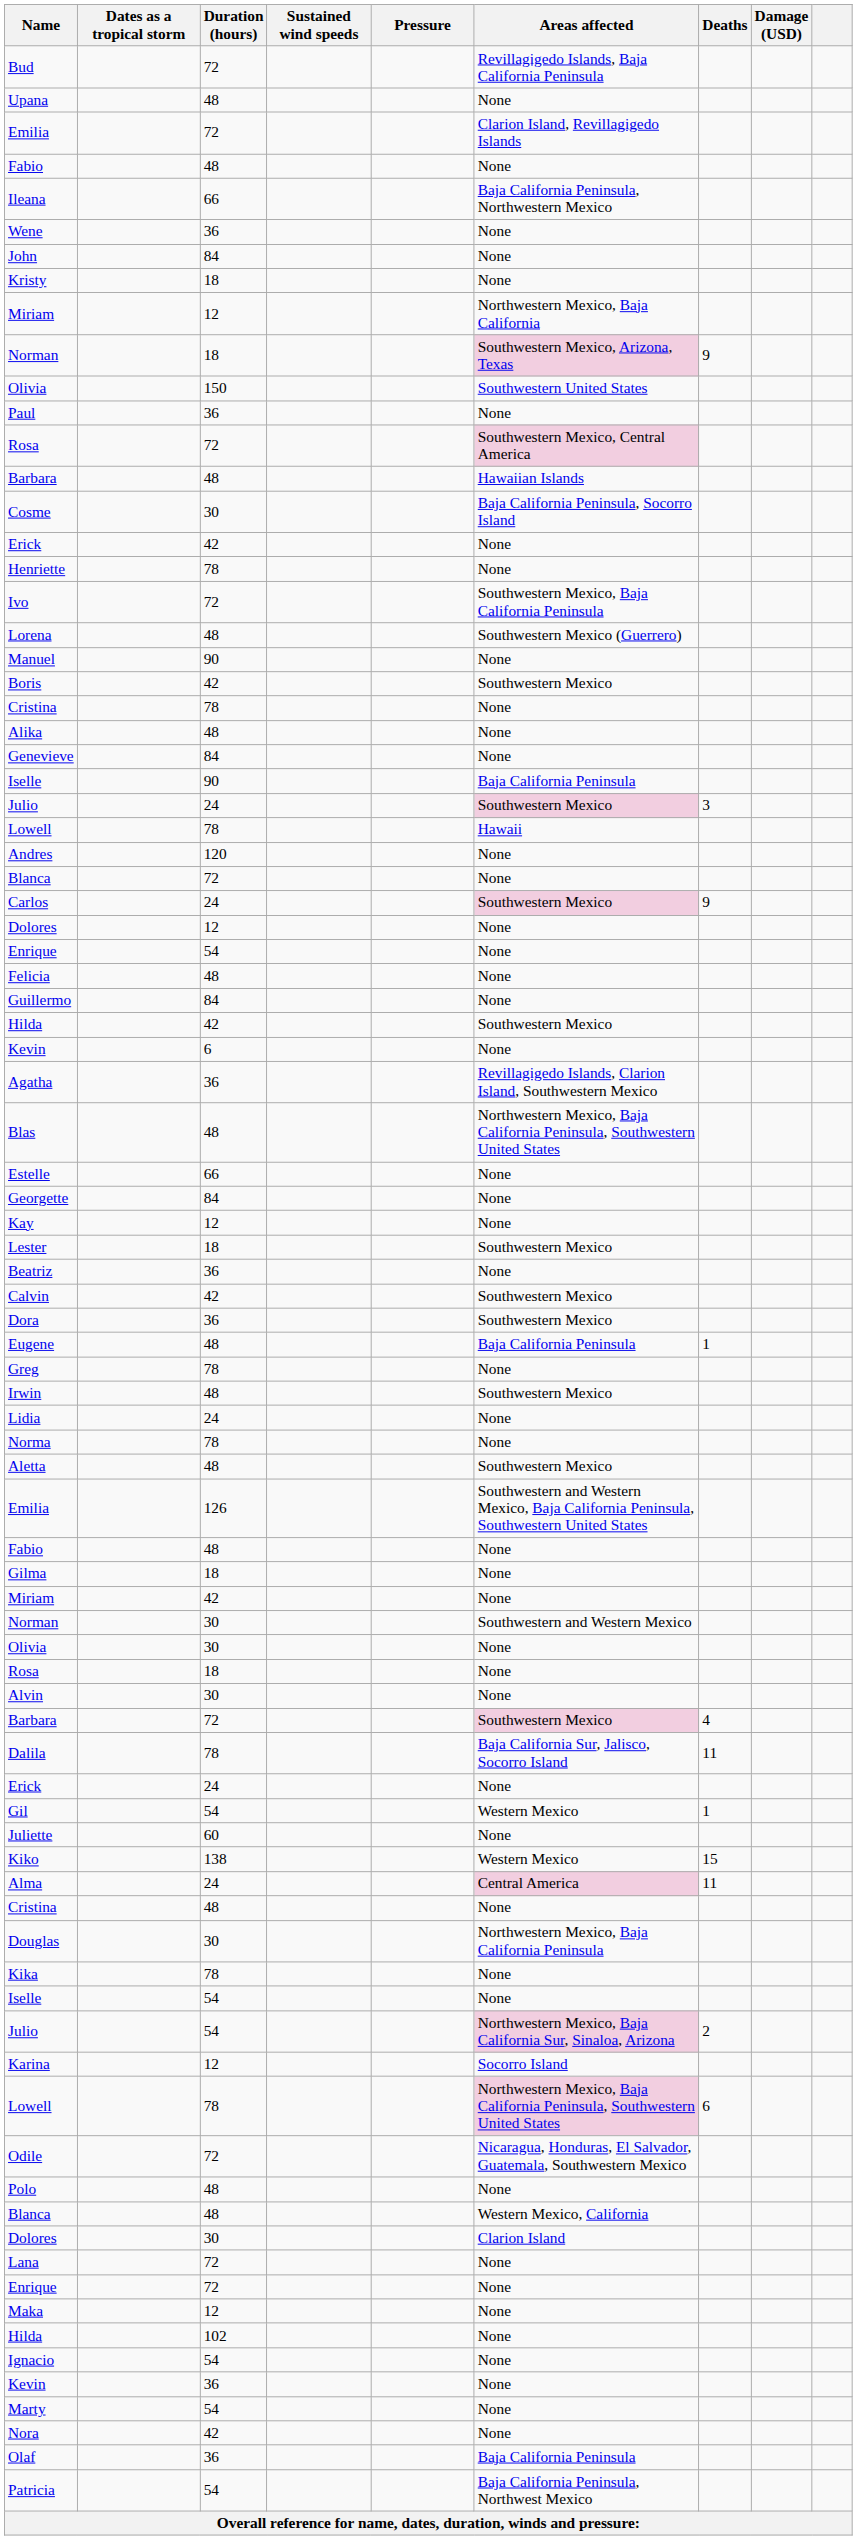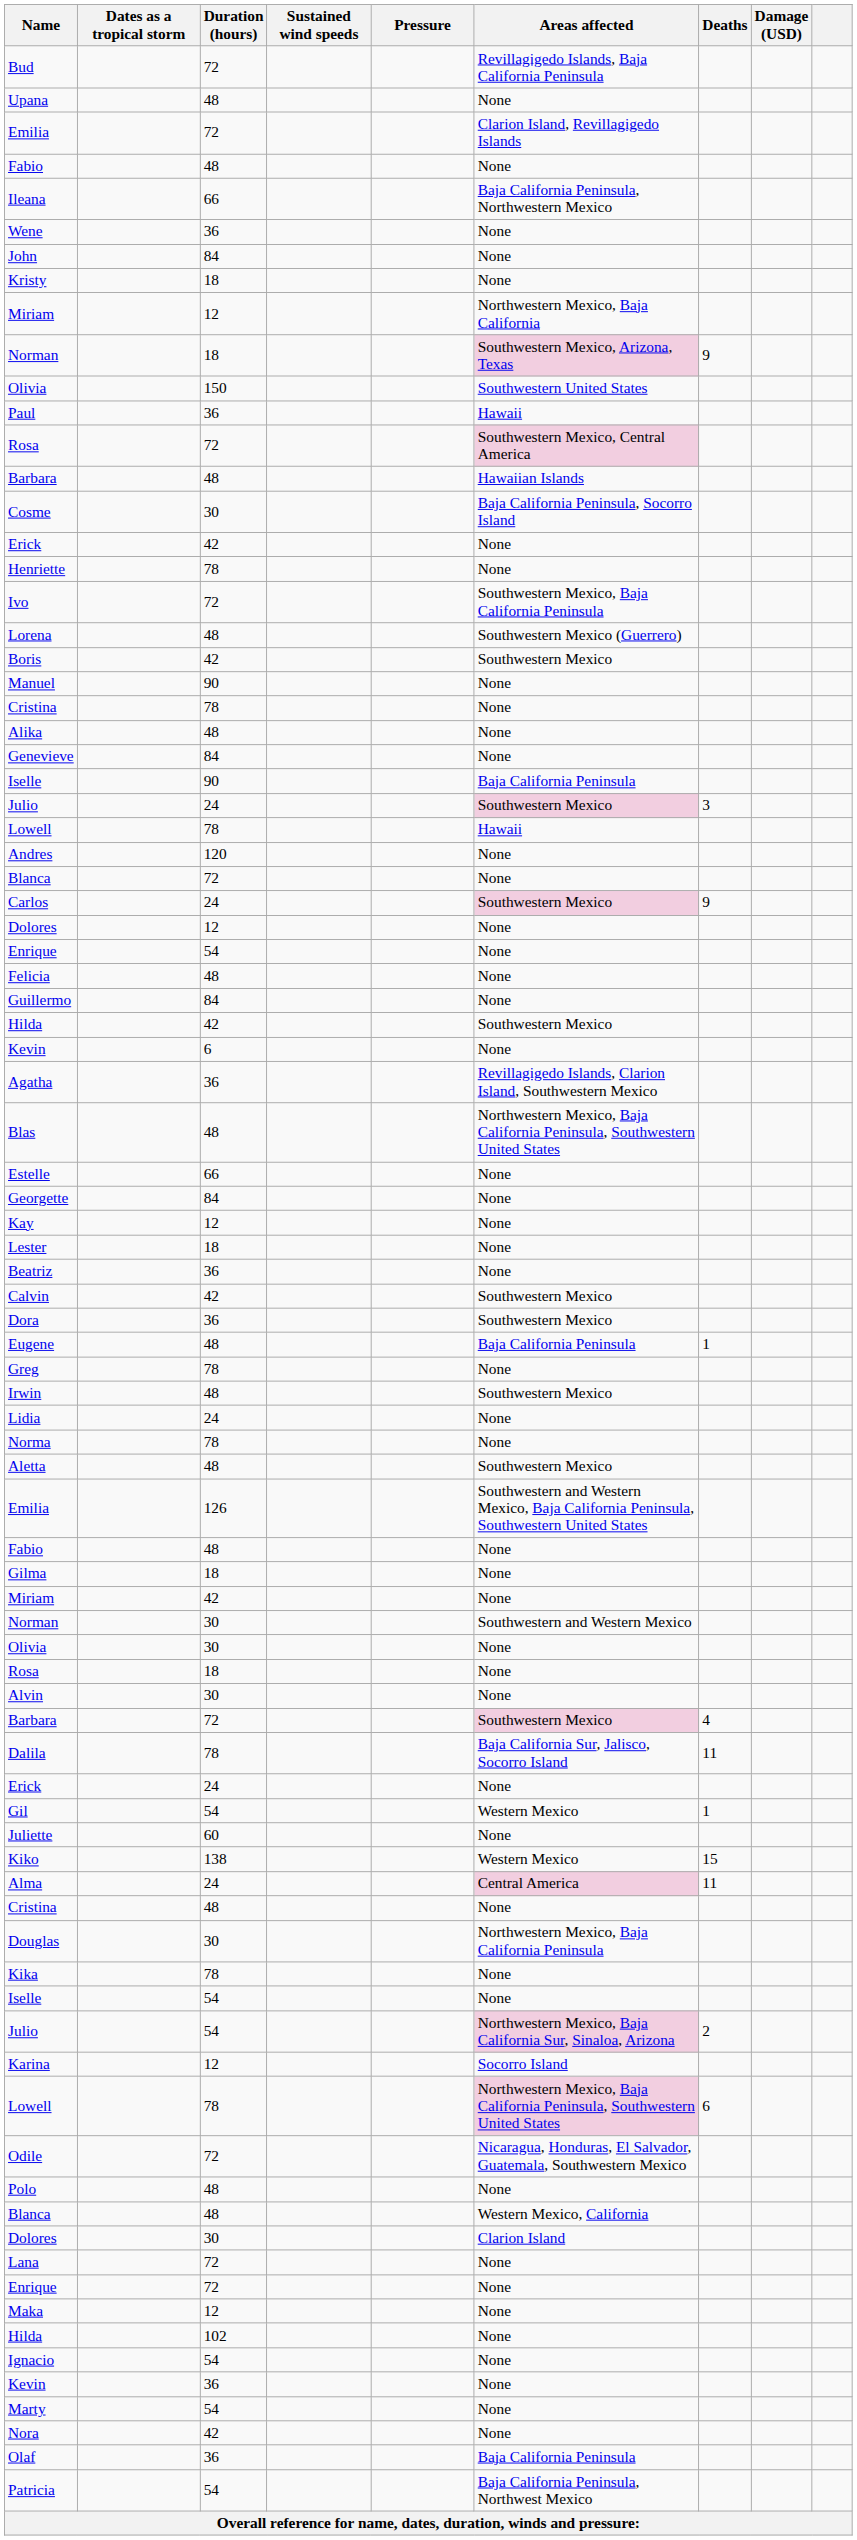Paul | Areas affected: None -> Hawaii
rows swapped: Manuel <-> Boris
Lester | Areas affected: Southwestern Mexico -> None
